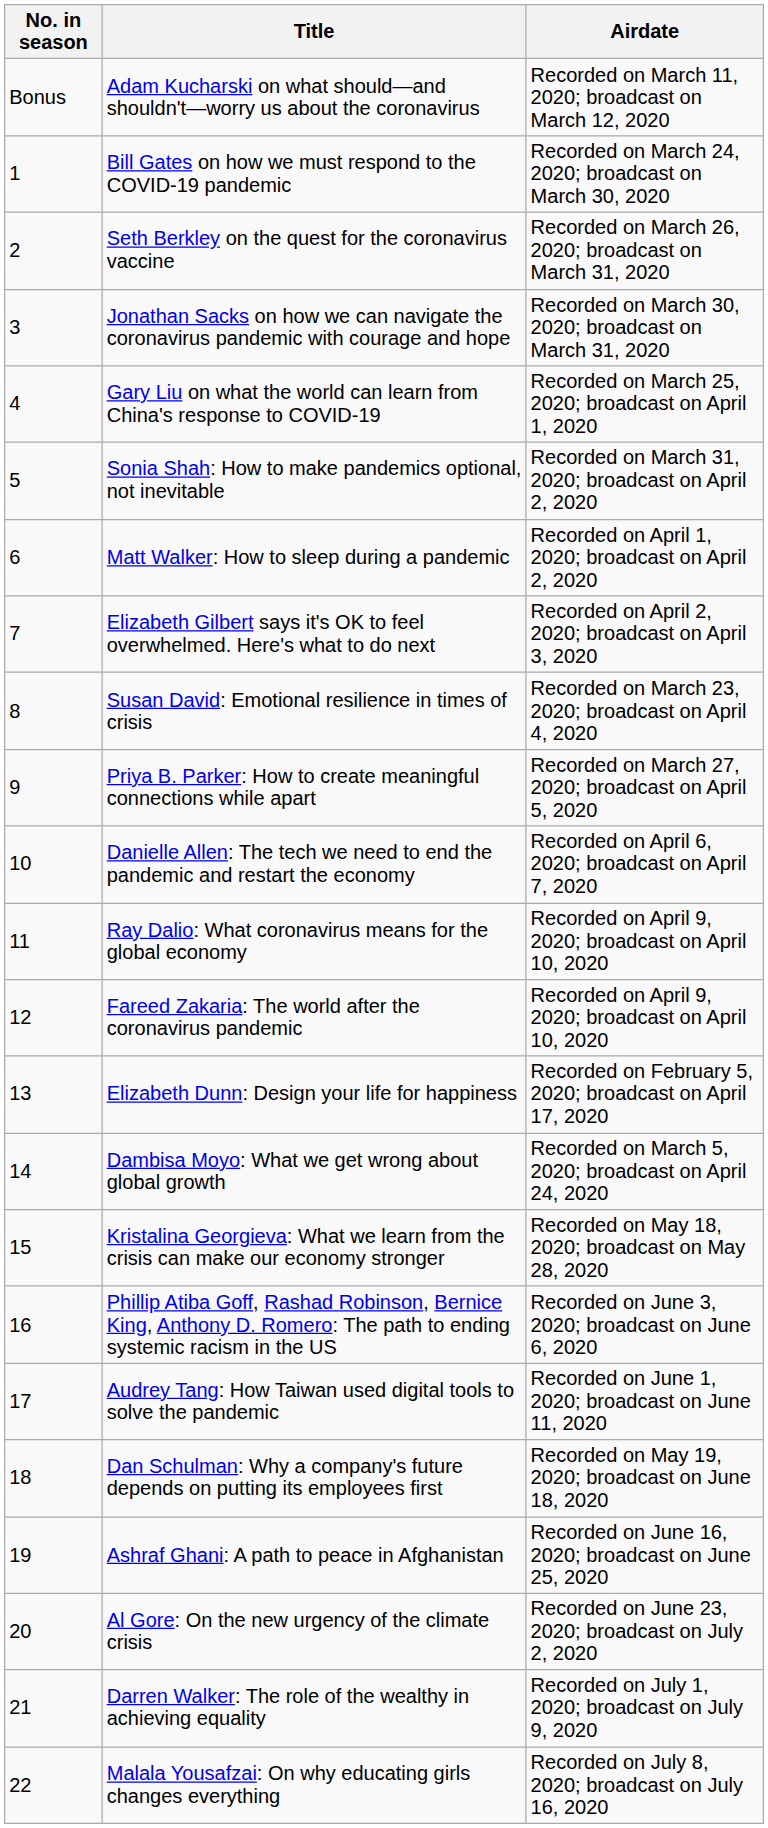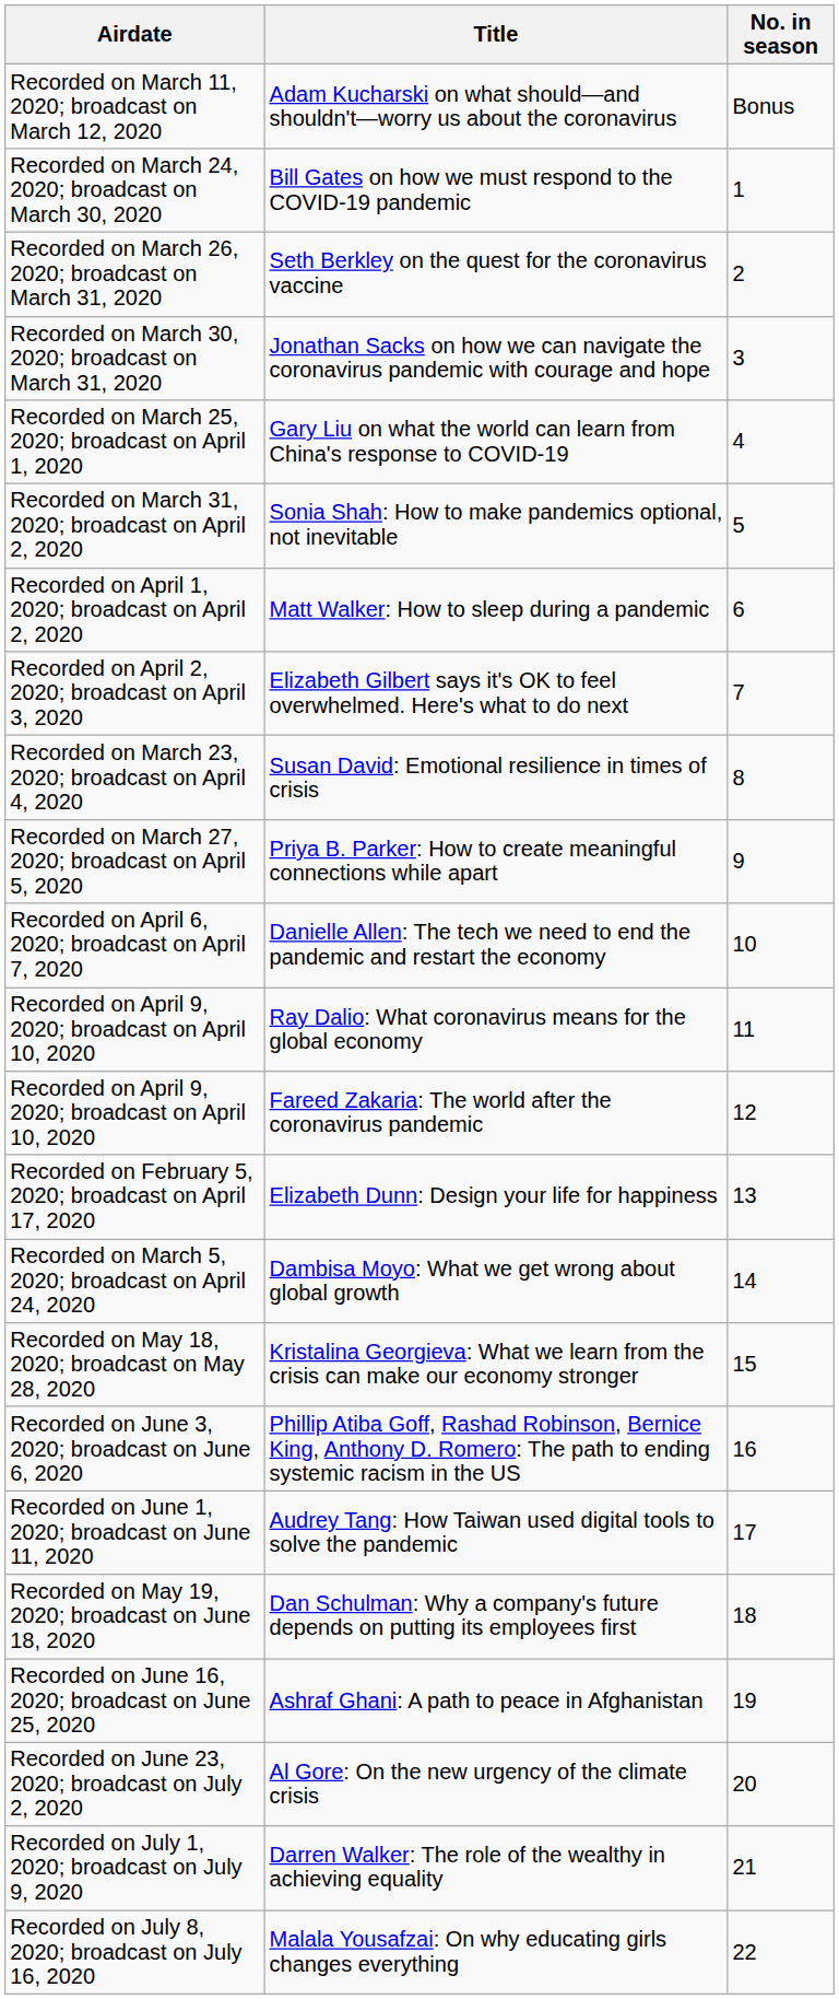columns swapped: No. in season <-> Airdate
